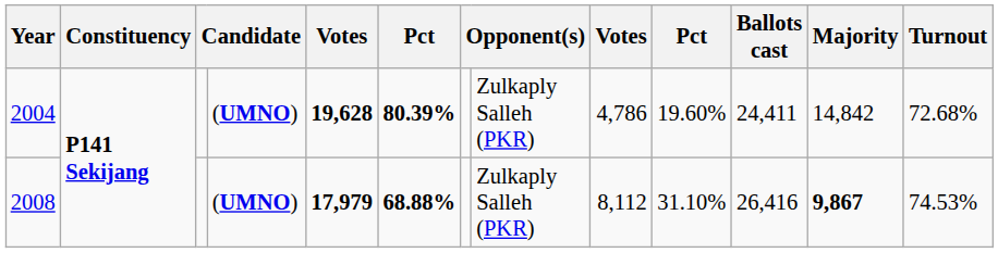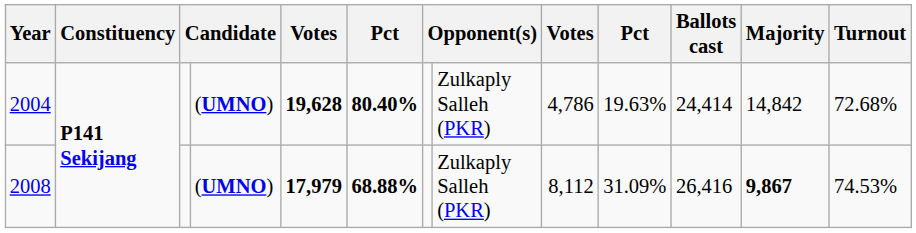2004 | column 6: 80.39% -> 80.40%
2004 | column 10: 19.60% -> 19.63%
2004 | Ballots cast: 24,411 -> 24,414
2008 | column 10: 31.10% -> 31.09%
